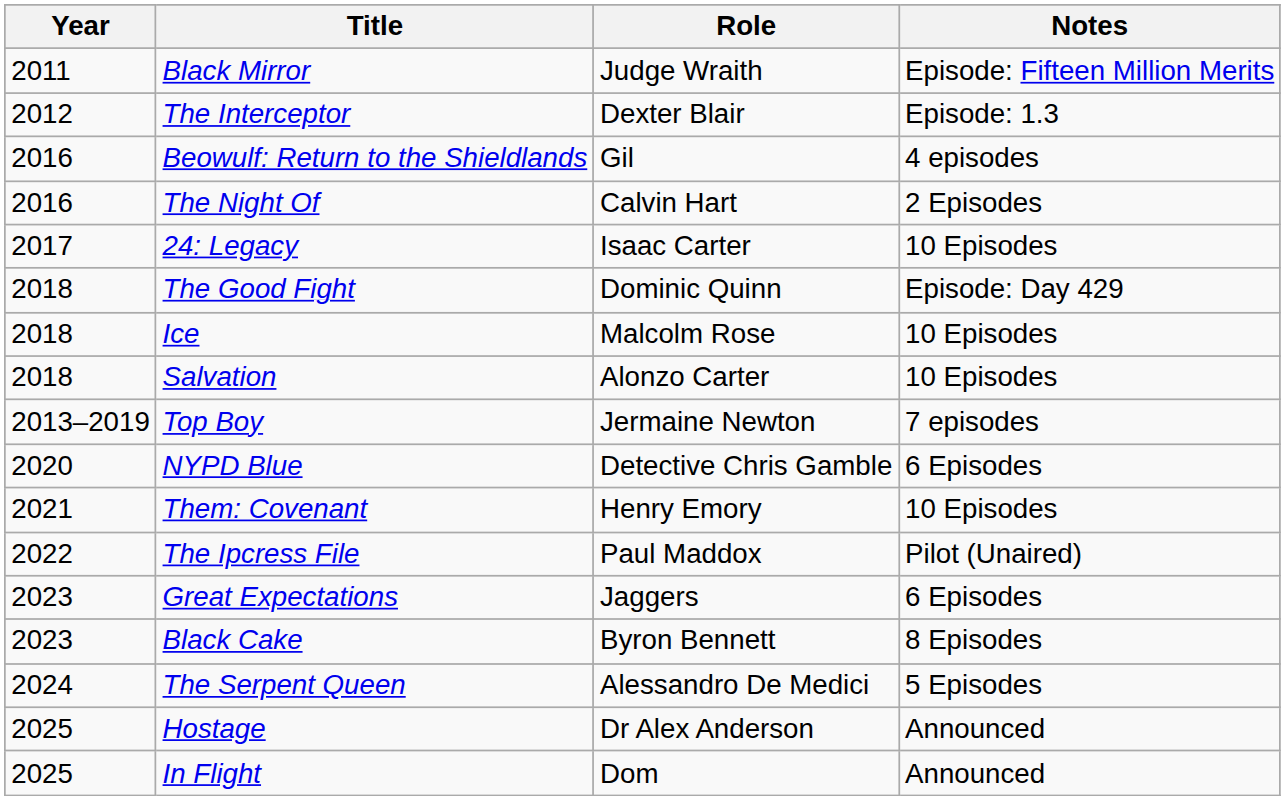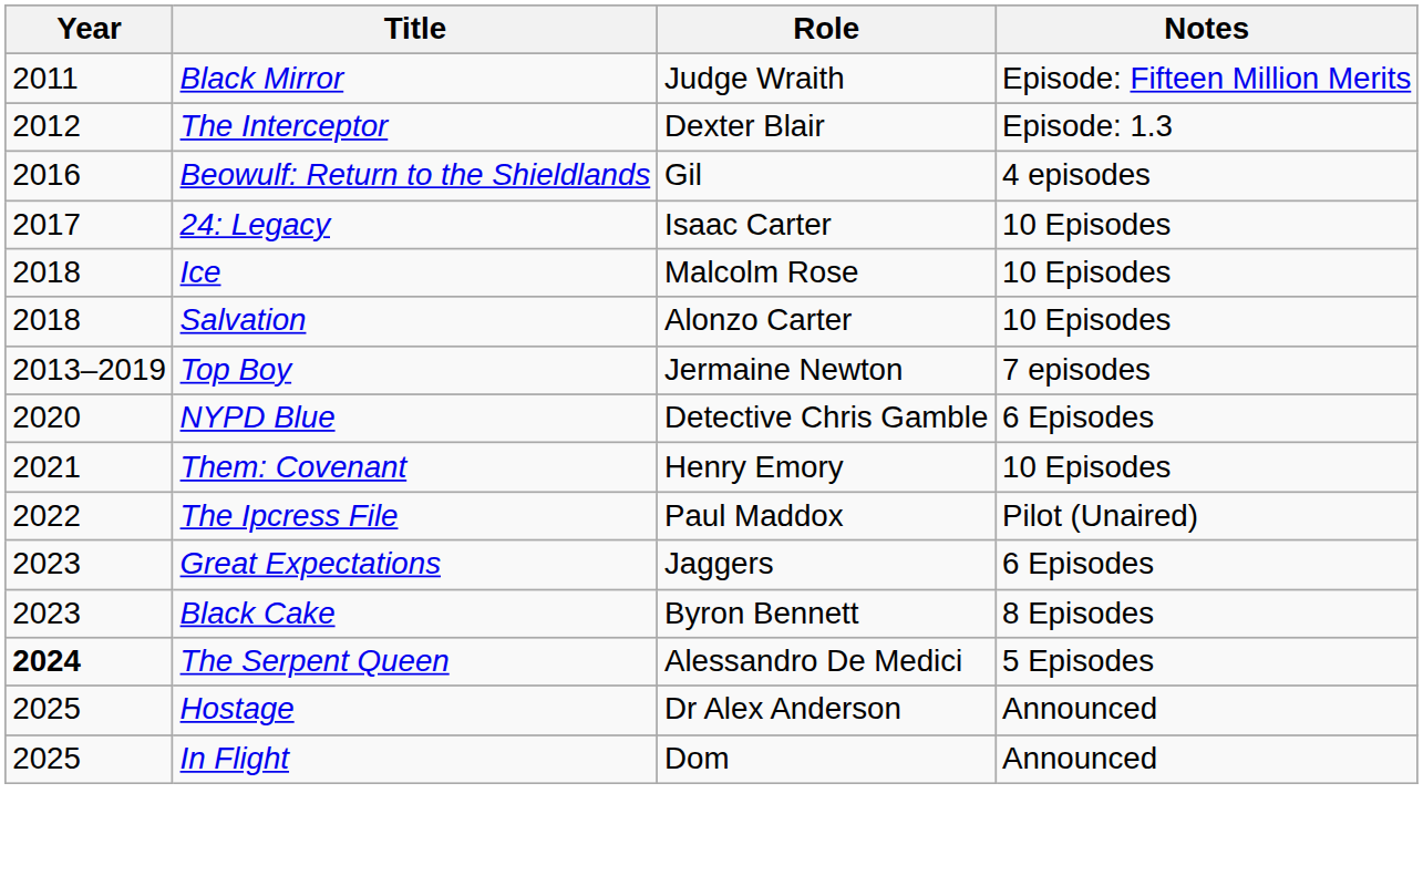- row: 2016 | The Night Of | Calvin Hart | 2 Episodes
- row: 2018 | The Good Fight | Dominic Quinn | Episode: Day 429
The Serpent Queen | Year: normal -> bold
